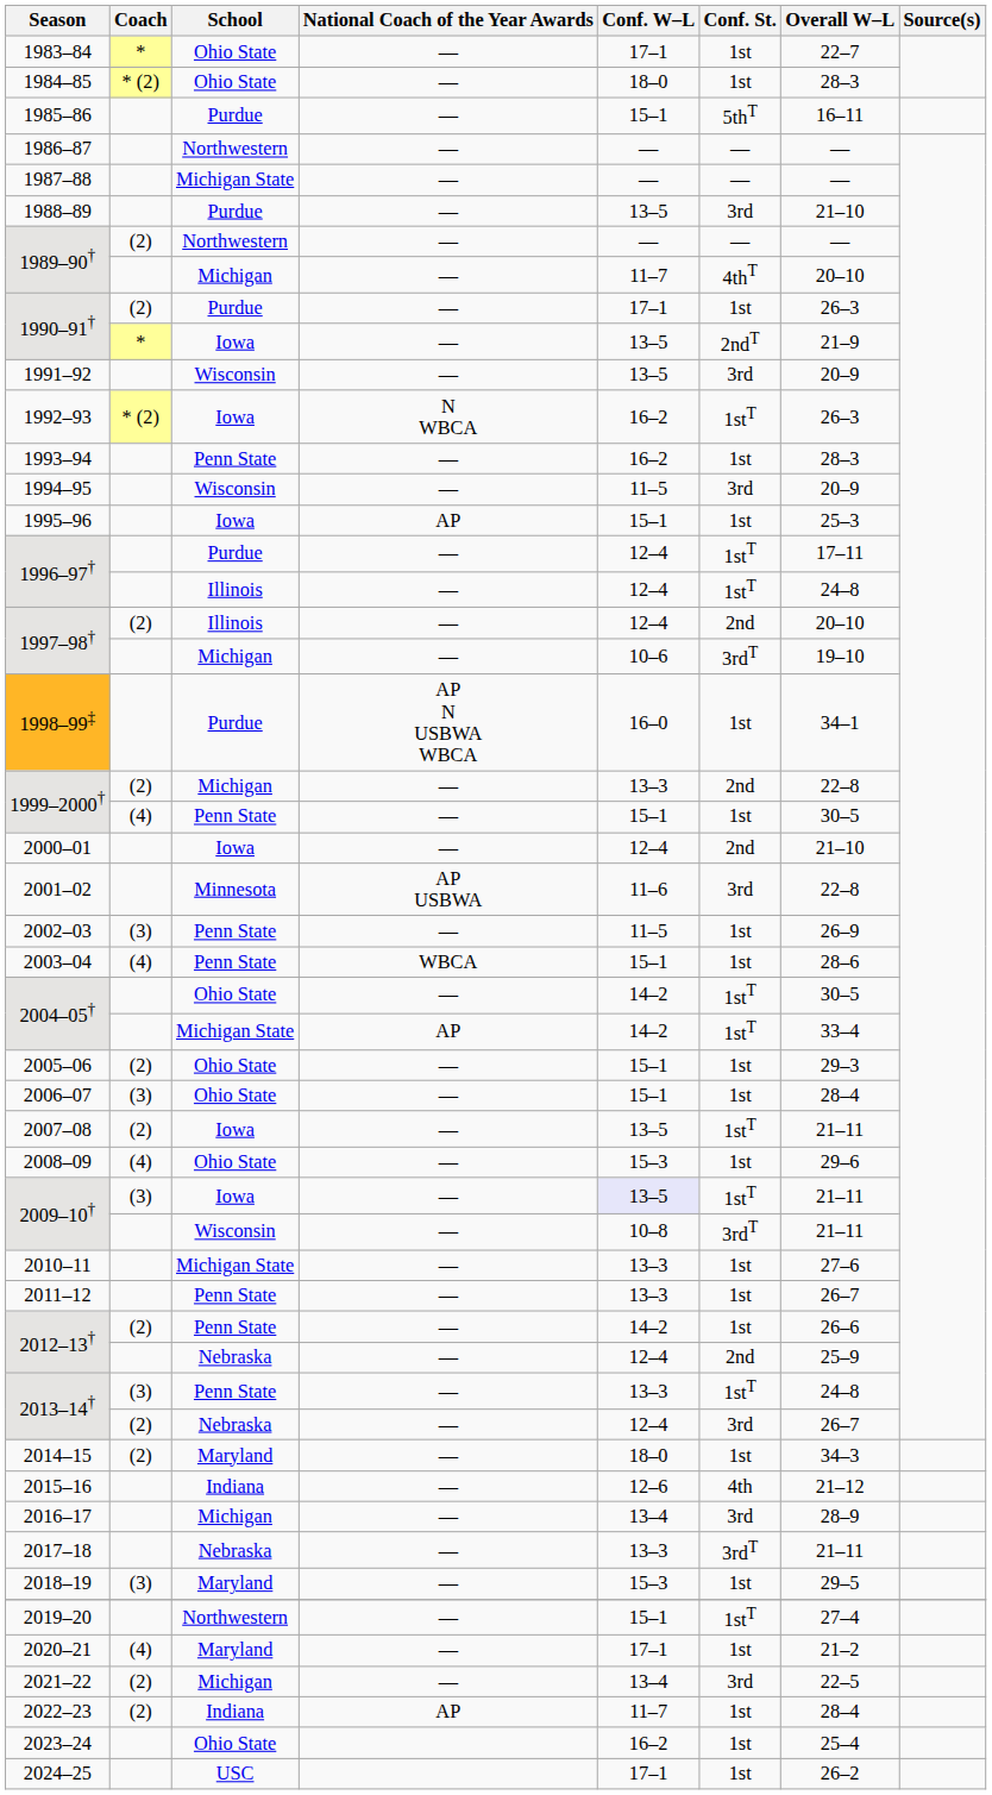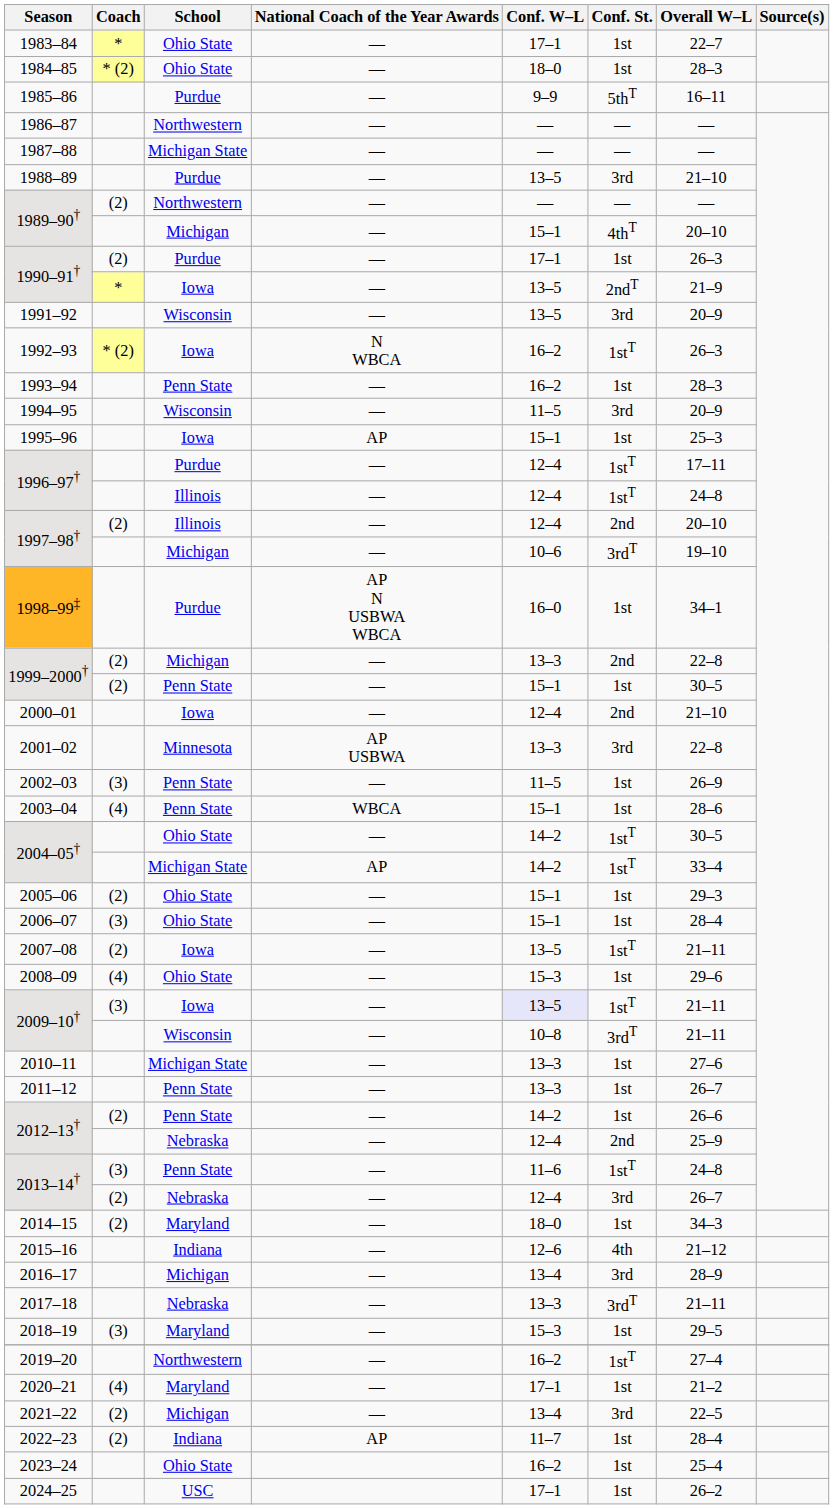1985–86 | Conf. W–L: 15–1 -> 9–9
1989–90† / Michigan | Conf. W–L: 11–7 -> 15–1
1999–2000† / Penn State | Coach: (4) -> (2)
2001–02 | Conf. W–L: 11–6 -> 13–3
2013–14† / Penn State | Conf. W–L: 13–3 -> 11–6
2019–20 | Conf. W–L: 15–1 -> 16–2
